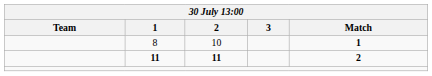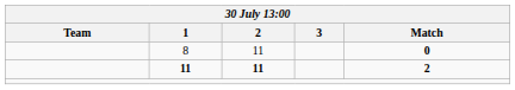8 | 2: 10 -> 11
8 | Match: 1 -> 0
